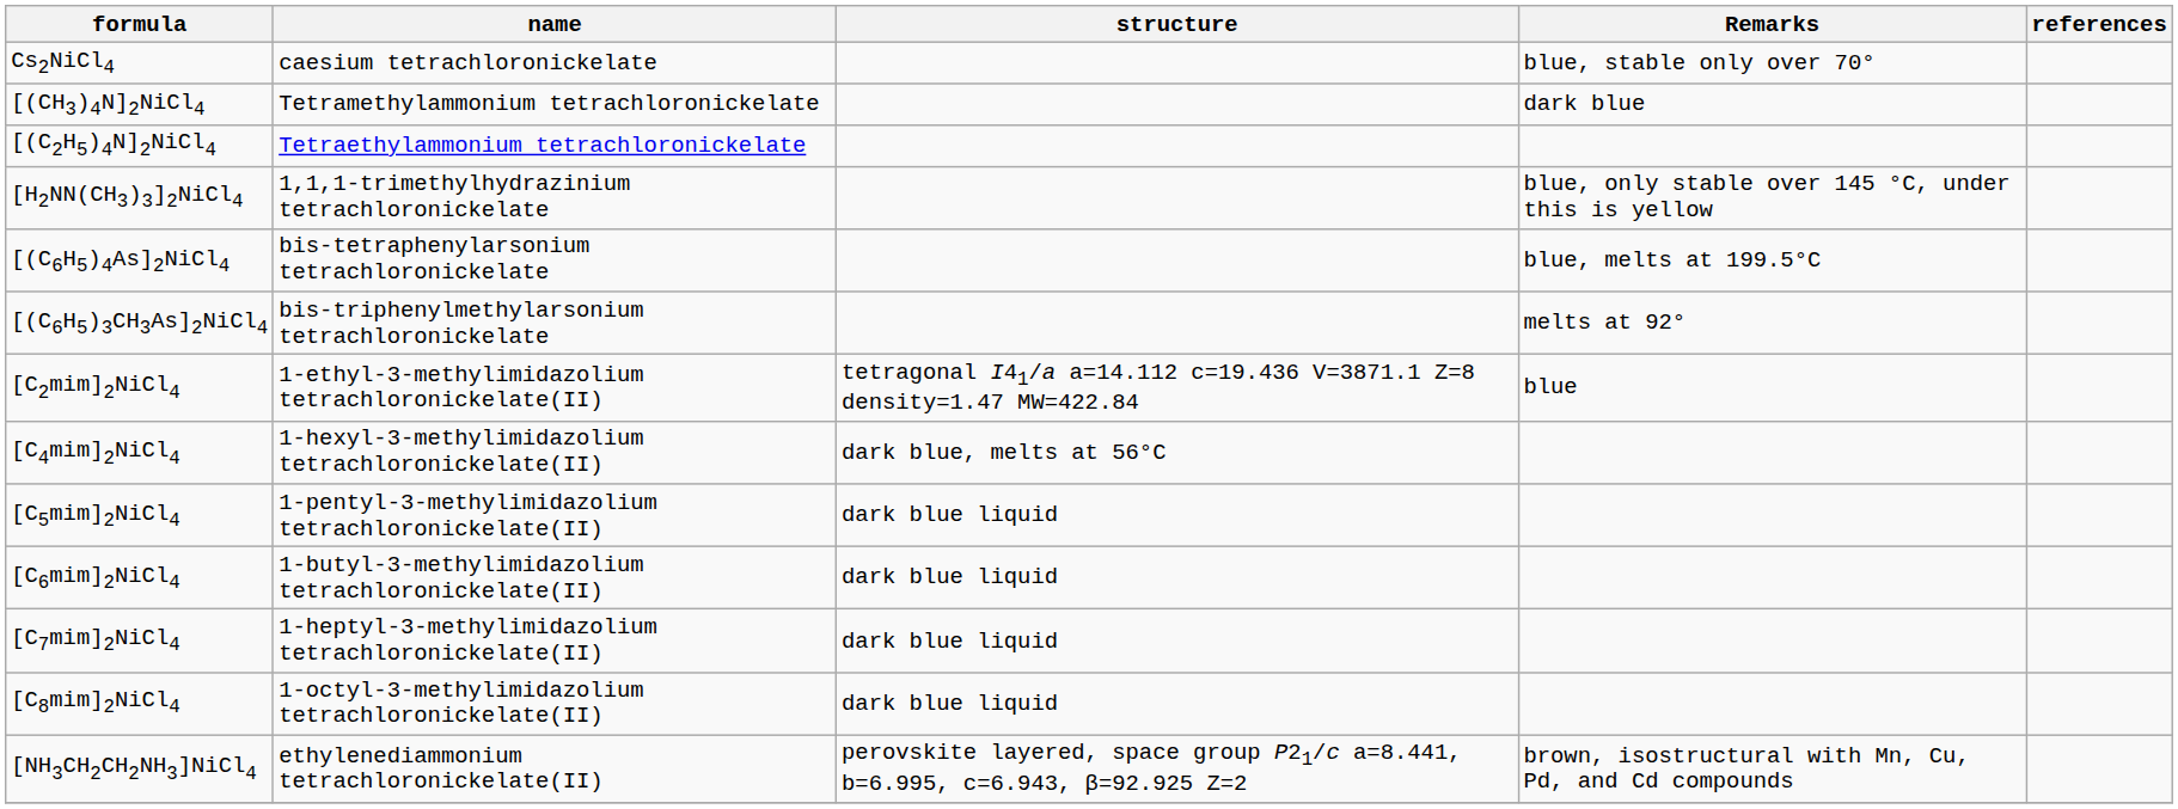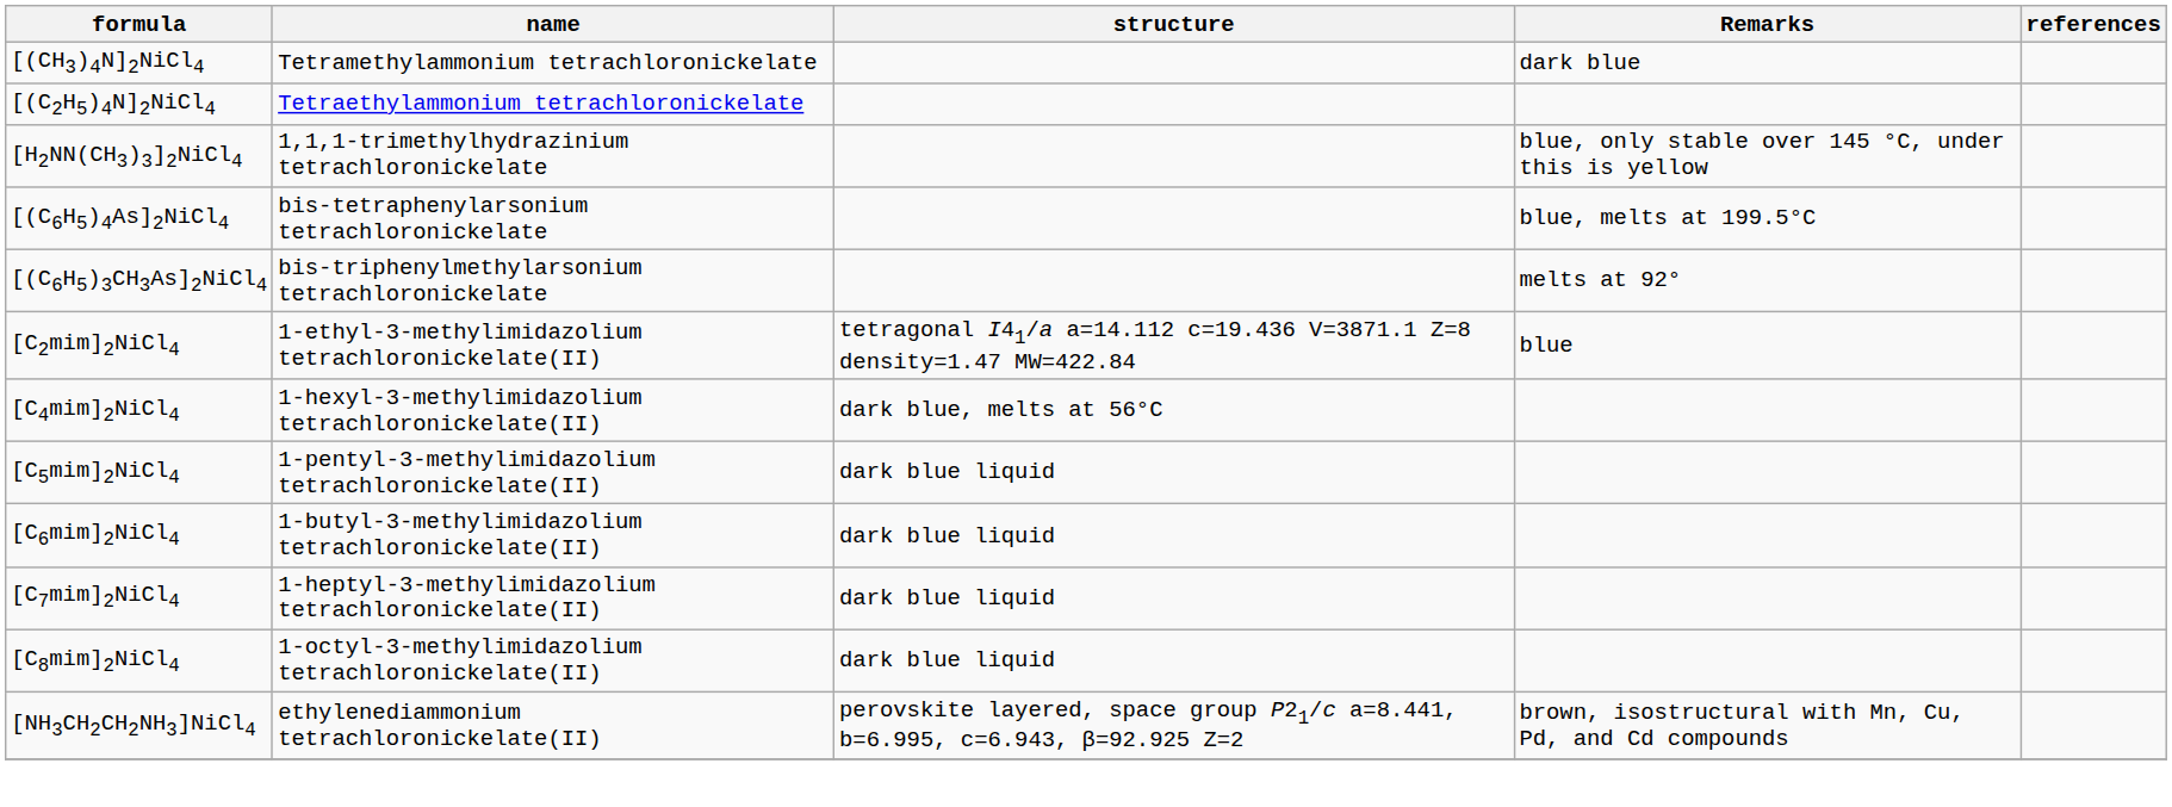- row: Cs2NiCl4 | caesium tetrachloronickelate | blue, stable only over 70°
